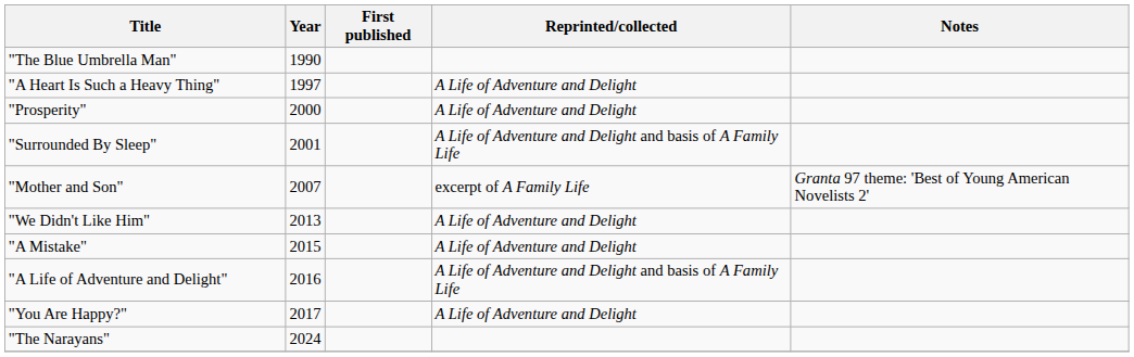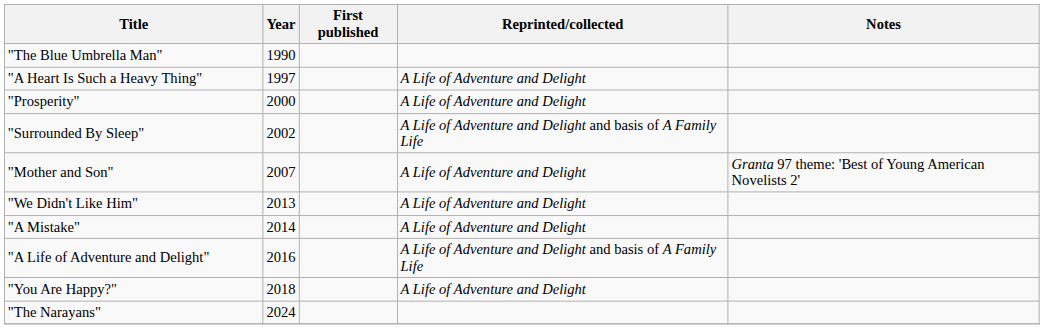"Surrounded By Sleep" | Year: 2001 -> 2002
"Mother and Son" | Reprinted/collected: excerpt of A Family Life -> A Life of Adventure and Delight
"A Mistake" | Year: 2015 -> 2014
"You Are Happy?" | Year: 2017 -> 2018
